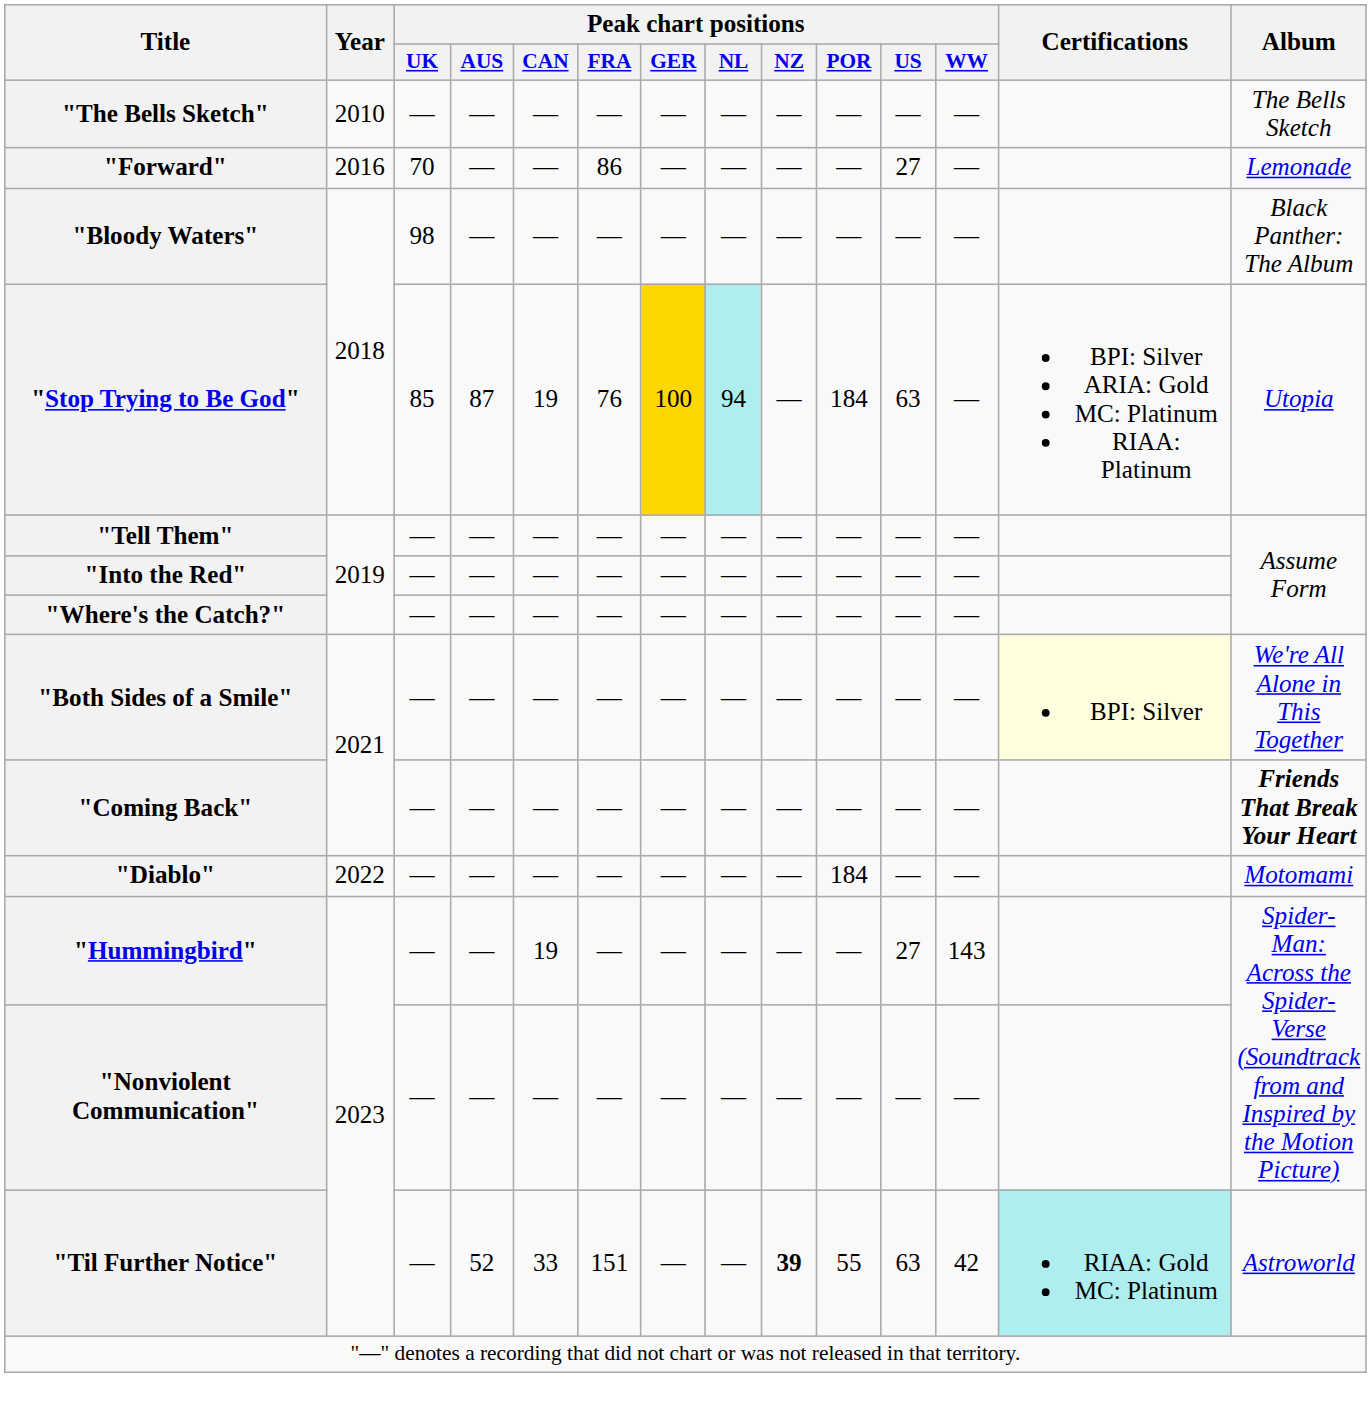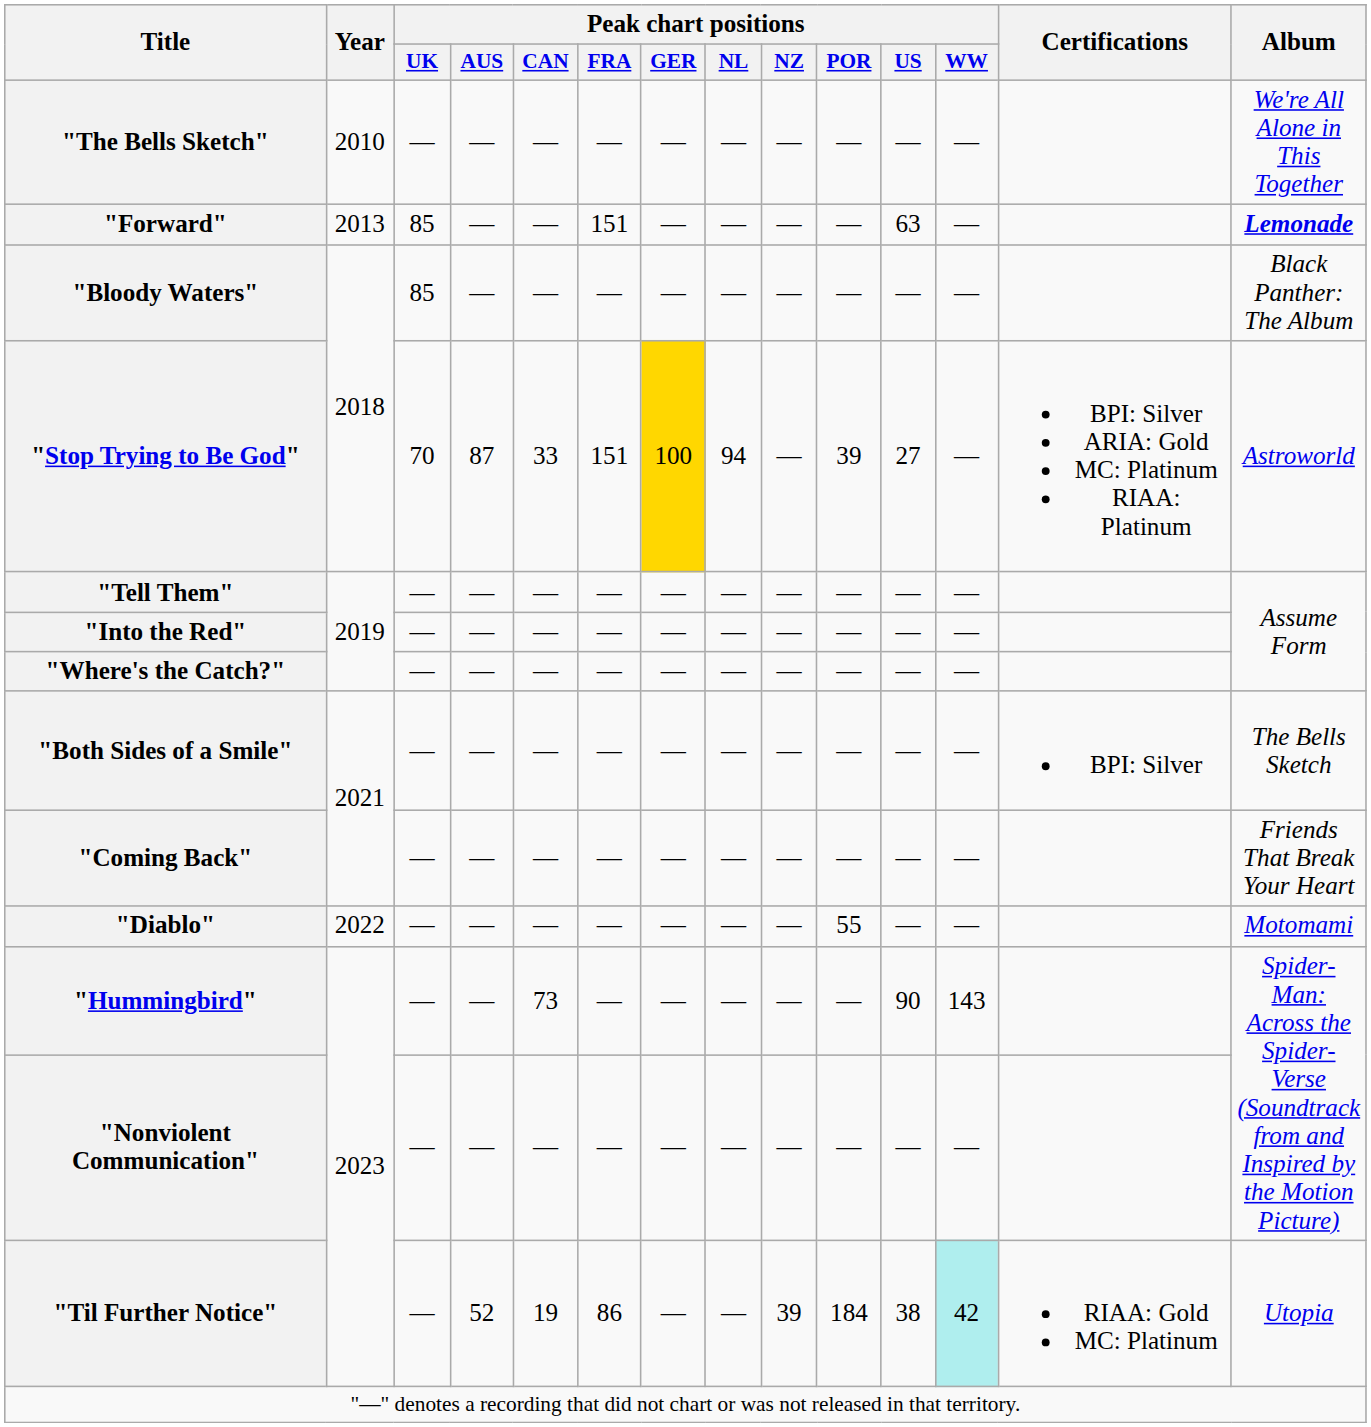"The Bells Sketch" | Album: The Bells Sketch -> We're All Alone in This Together
"Forward" | Year: 2016 -> 2013
"Forward" | Peak chart positions / UK: 70 -> 85
"Forward" | Peak chart positions / FRA: 86 -> 151
"Forward" | Peak chart positions / US: 27 -> 63
"Forward" | Album: normal -> bold
"Bloody Waters" | Peak chart positions / UK: 98 -> 85
"Stop Trying to Be God" | Peak chart positions / UK: 85 -> 70
"Stop Trying to Be God" | Peak chart positions / CAN: 19 -> 33
"Stop Trying to Be God" | Peak chart positions / FRA: 76 -> 151
"Stop Trying to Be God" | Peak chart positions / NL: paleturquoise background -> no background
"Stop Trying to Be God" | Peak chart positions / POR: 184 -> 39
"Stop Trying to Be God" | Peak chart positions / US: 63 -> 27
"Stop Trying to Be God" | Album: Utopia -> Astroworld
"Both Sides of a Smile" | Certifications: lightyellow background -> no background
"Both Sides of a Smile" | Album: We're All Alone in This Together -> The Bells Sketch
"Coming Back" | Album: bold -> normal
"Diablo" | Peak chart positions / POR: 184 -> 55
"Hummingbird" | Peak chart positions / CAN: 19 -> 73
"Hummingbird" | Peak chart positions / US: 27 -> 90
"Til Further Notice" | Peak chart positions / CAN: 33 -> 19
"Til Further Notice" | Peak chart positions / FRA: 151 -> 86
"Til Further Notice" | Peak chart positions / NZ: bold -> normal
"Til Further Notice" | Peak chart positions / POR: 55 -> 184
"Til Further Notice" | Peak chart positions / US: 63 -> 38
"Til Further Notice" | Peak chart positions / WW: no background -> paleturquoise background
"Til Further Notice" | Certifications: paleturquoise background -> no background
"Til Further Notice" | Album: Astroworld -> Utopia
